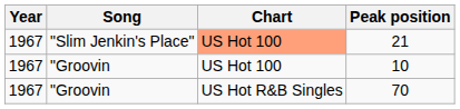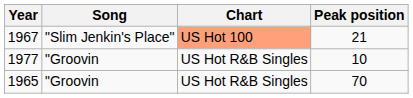10 | Year: 1967 -> 1977
10 | Chart: US Hot 100 -> US Hot R&B Singles
70 | Year: 1967 -> 1965
